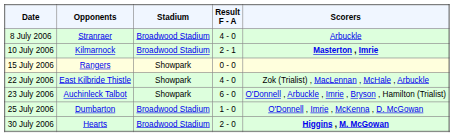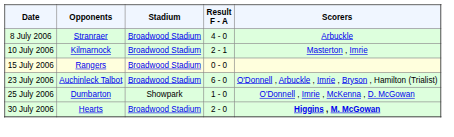10 July 2006 | Scorers: bold -> normal
15 July 2006 | Stadium: Showpark -> Broadwood Stadium
- row: 22 July 2006 | East Kilbride Thistle | Showpark | 4 - 0 | Zok (Trialist) , MacLennan , McHale , Arbuckle
23 July 2006 | Stadium: Showpark -> Broadwood Stadium
25 July 2006 | Stadium: Broadwood Stadium -> Showpark
